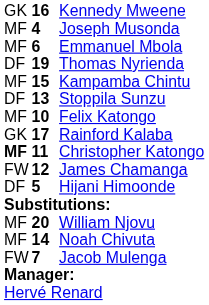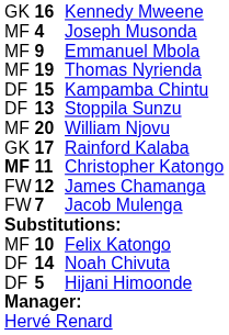Emmanuel Mbola | column 2: 6 -> 9
Thomas Nyrienda | column 1: DF -> MF
Kampamba Chintu | column 1: MF -> DF
rows swapped: Felix Katongo <-> William Njovu
rows swapped: Jacob Mulenga <-> Hijani Himoonde
Noah Chivuta | column 1: MF -> DF
